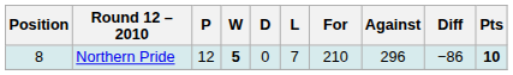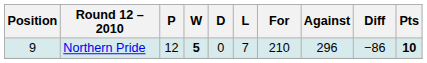Northern Pride | Position: 8 -> 9
